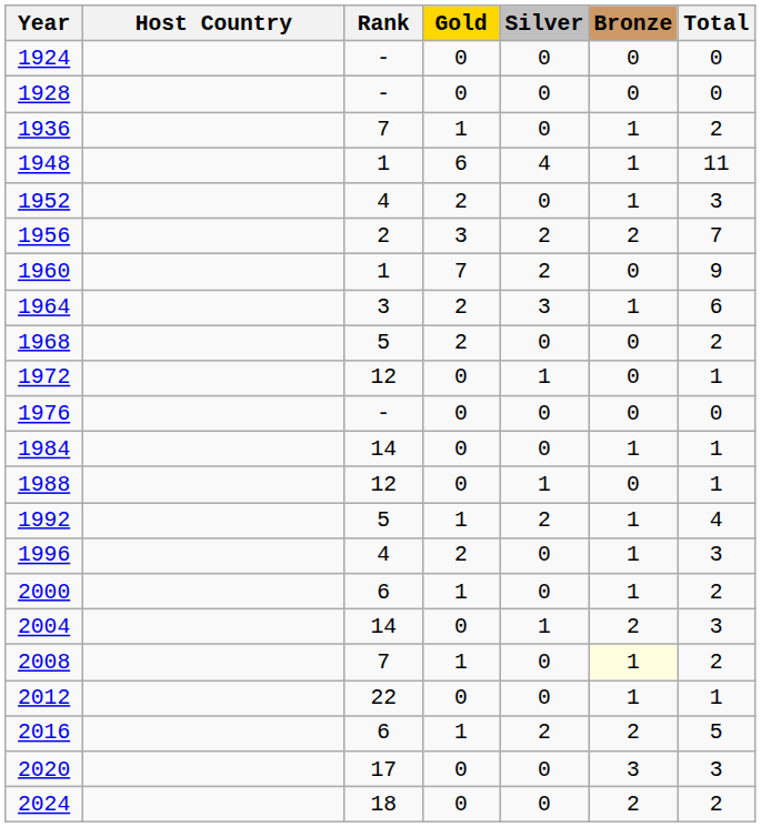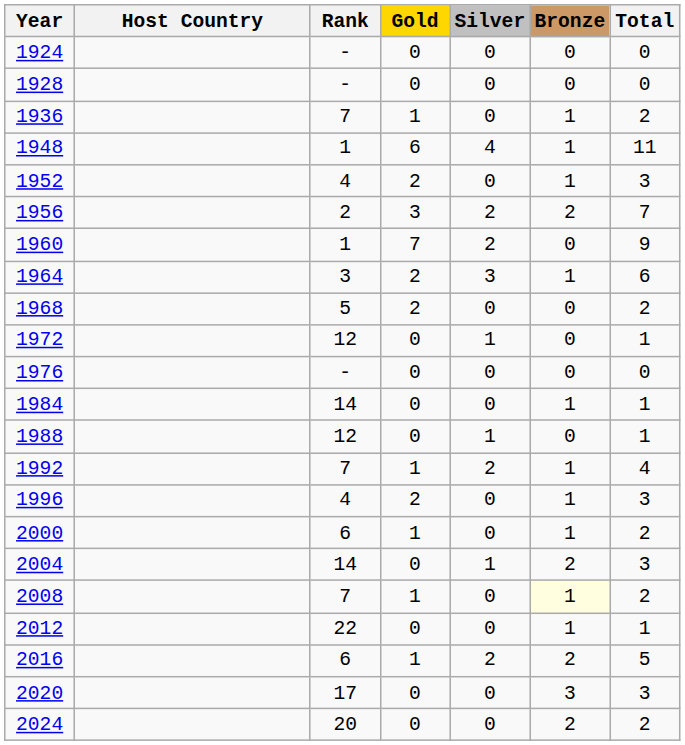1992 | Rank: 5 -> 7
2024 | Rank: 18 -> 20
